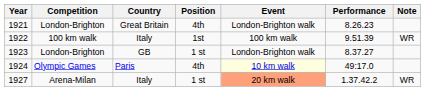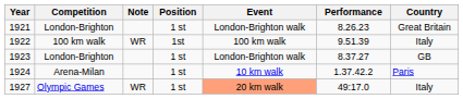columns swapped: Country <-> Note
1921 | Position: 4th -> 1 st
1924 | Competition: Olympic Games -> Arena-Milan
1924 | Position: 4th -> 1 st
1924 | Event: lightyellow background -> no background
1924 | Performance: 49:17.0 -> 1.37.42.2
1927 | Competition: Arena-Milan -> Olympic Games
1927 | Performance: 1.37.42.2 -> 49:17.0
